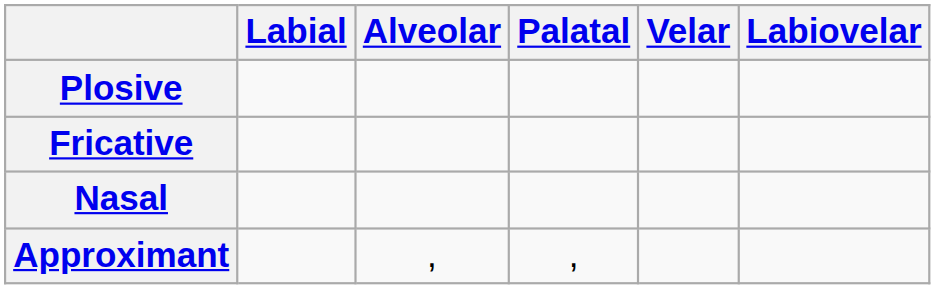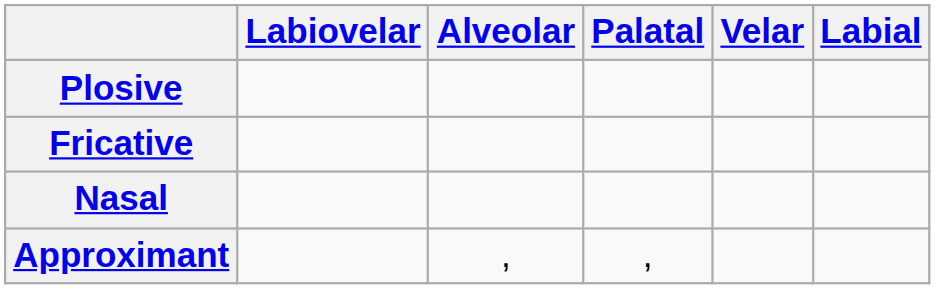columns swapped: Labial <-> Labiovelar
